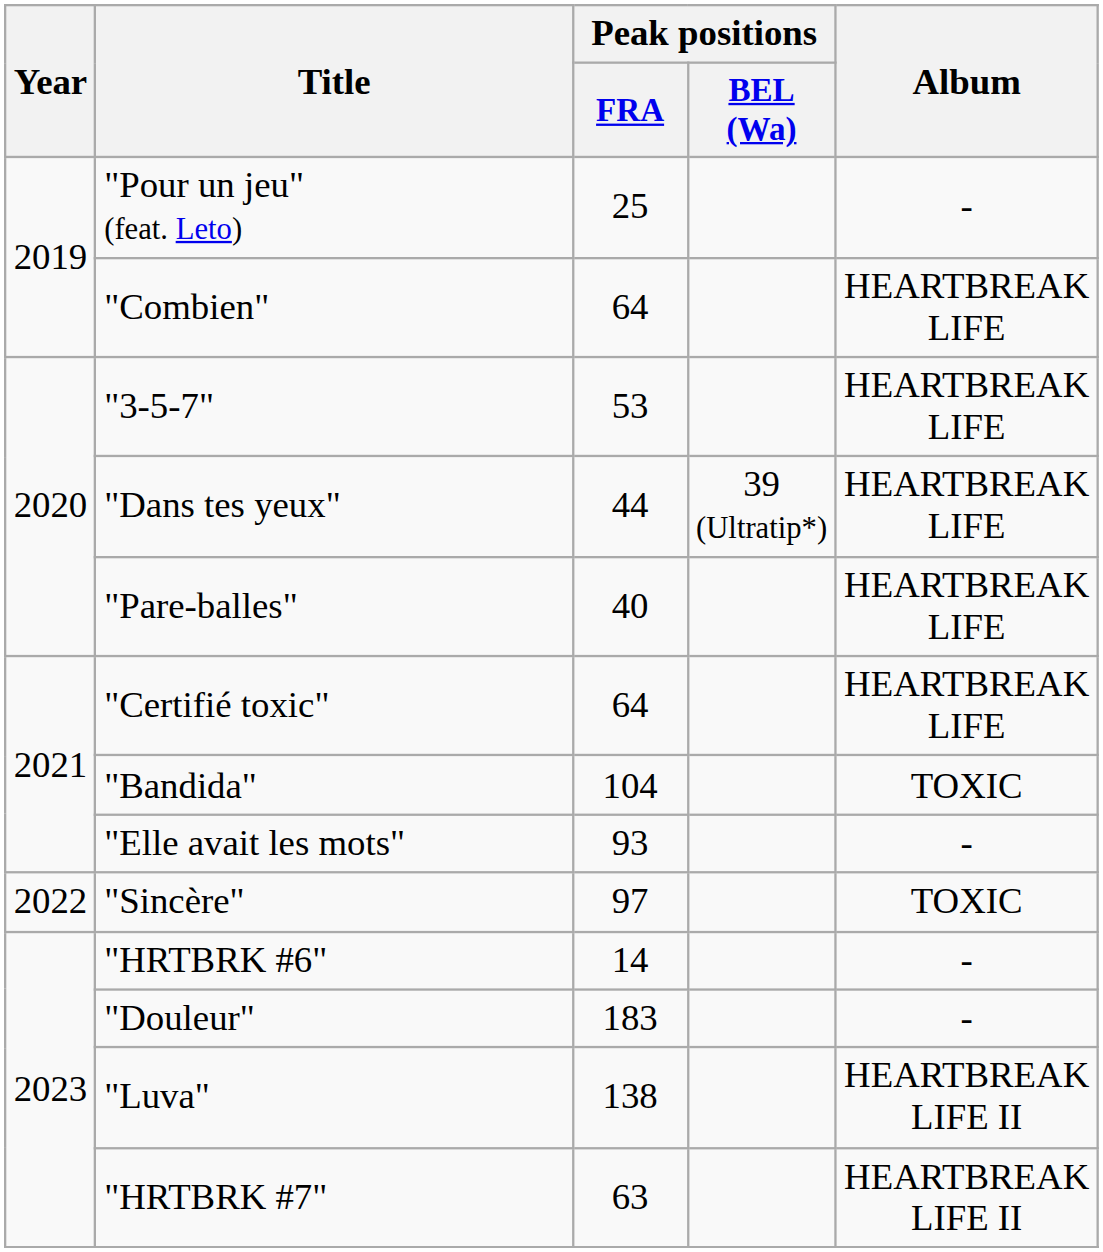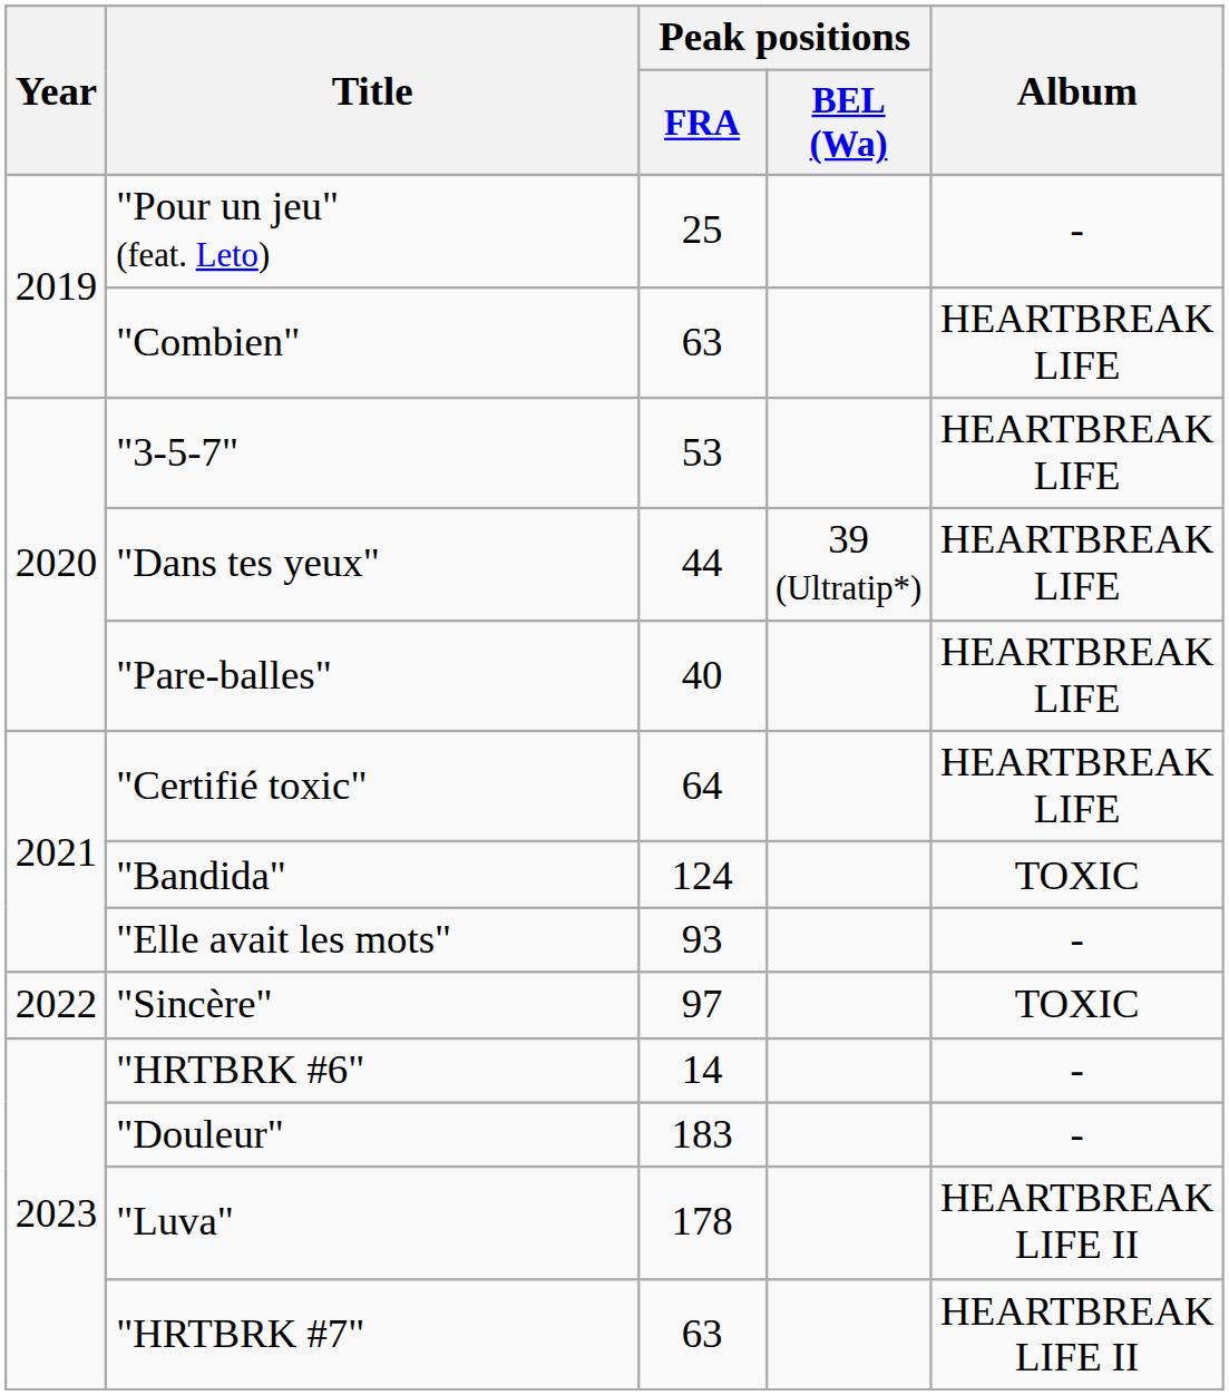"Combien" | Peak positions / FRA: 64 -> 63
"Bandida" | Peak positions / FRA: 104 -> 124
"Luva" | Peak positions / FRA: 138 -> 178
